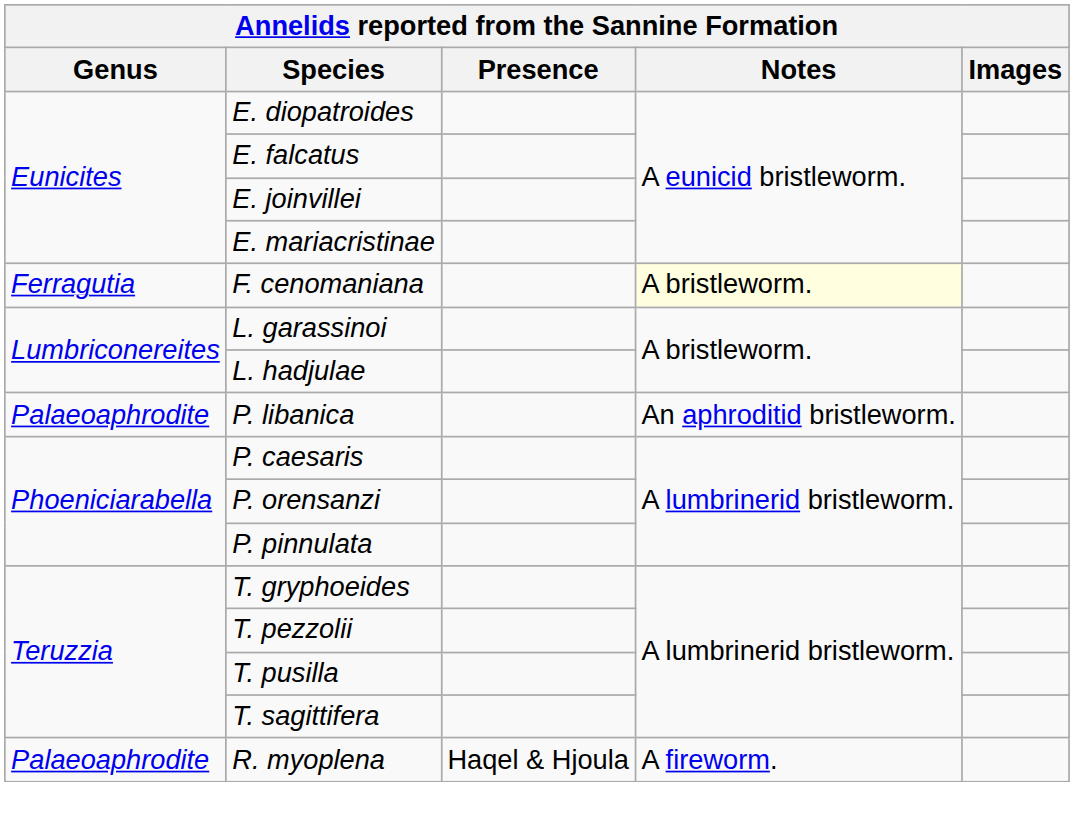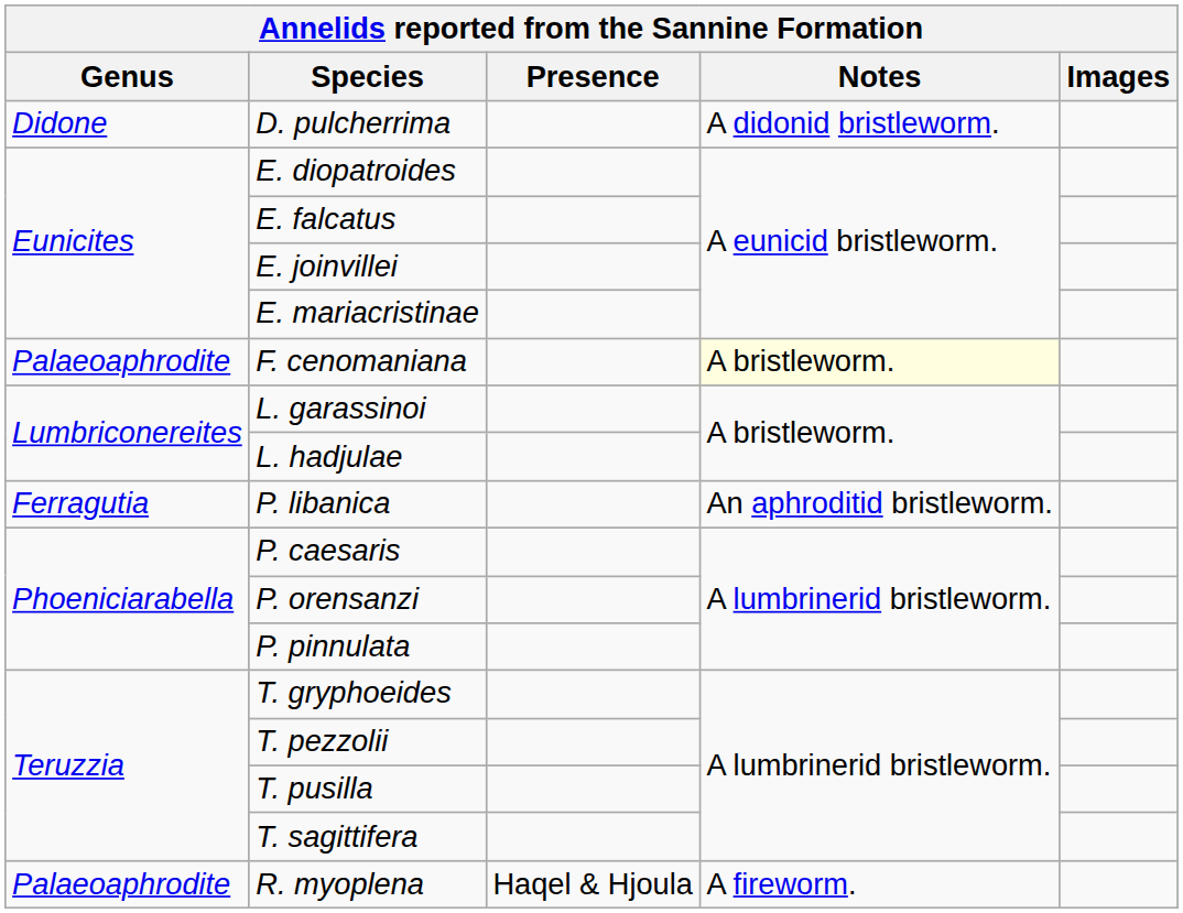+ row: Didone | D. pulcherrima | A didonid bristleworm.
F. cenomaniana | Genus: Ferragutia -> Palaeoaphrodite
P. libanica | Genus: Palaeoaphrodite -> Ferragutia
